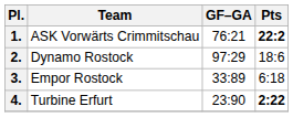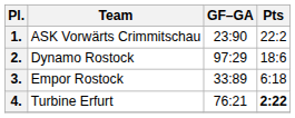1. | GF–GA: 76:21 -> 23:90
1. | Pts: bold -> normal
4. | GF–GA: 23:90 -> 76:21
